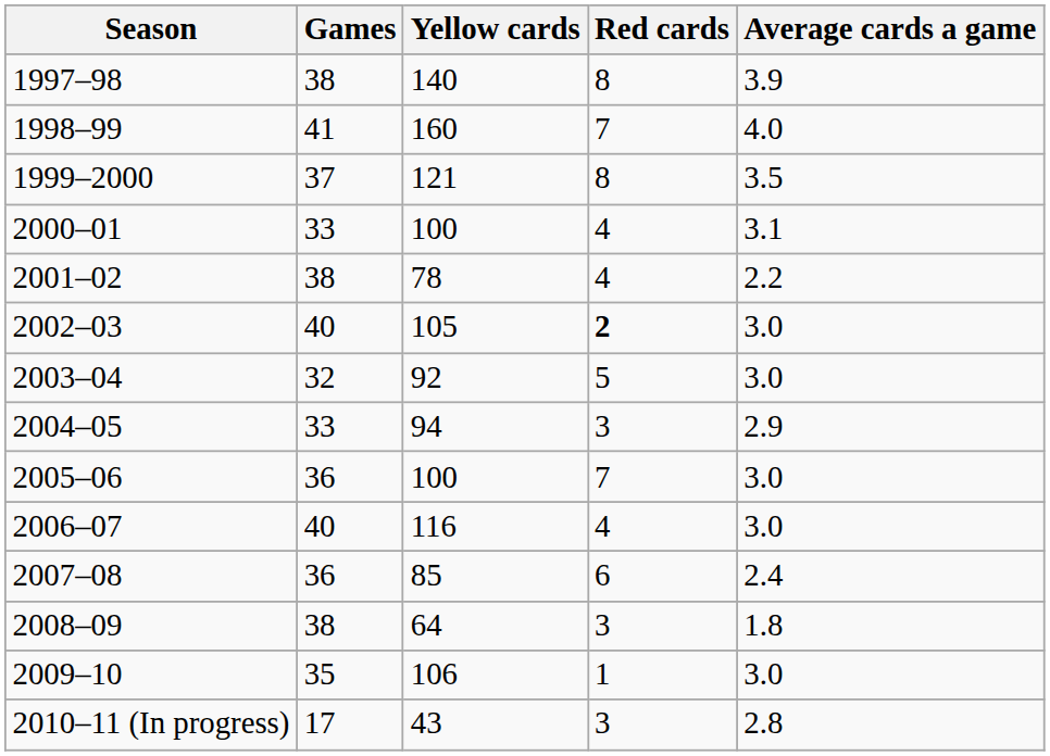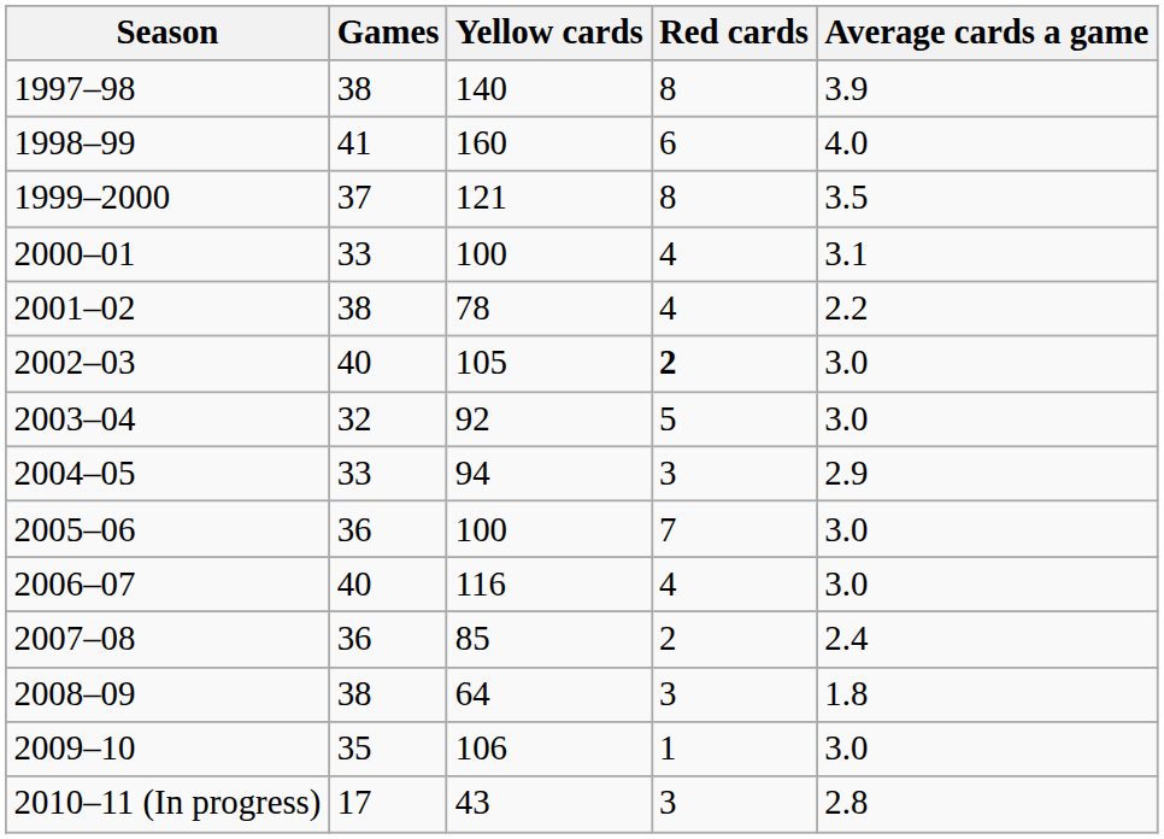1998–99 | Red cards: 7 -> 6
2007–08 | Red cards: 6 -> 2
